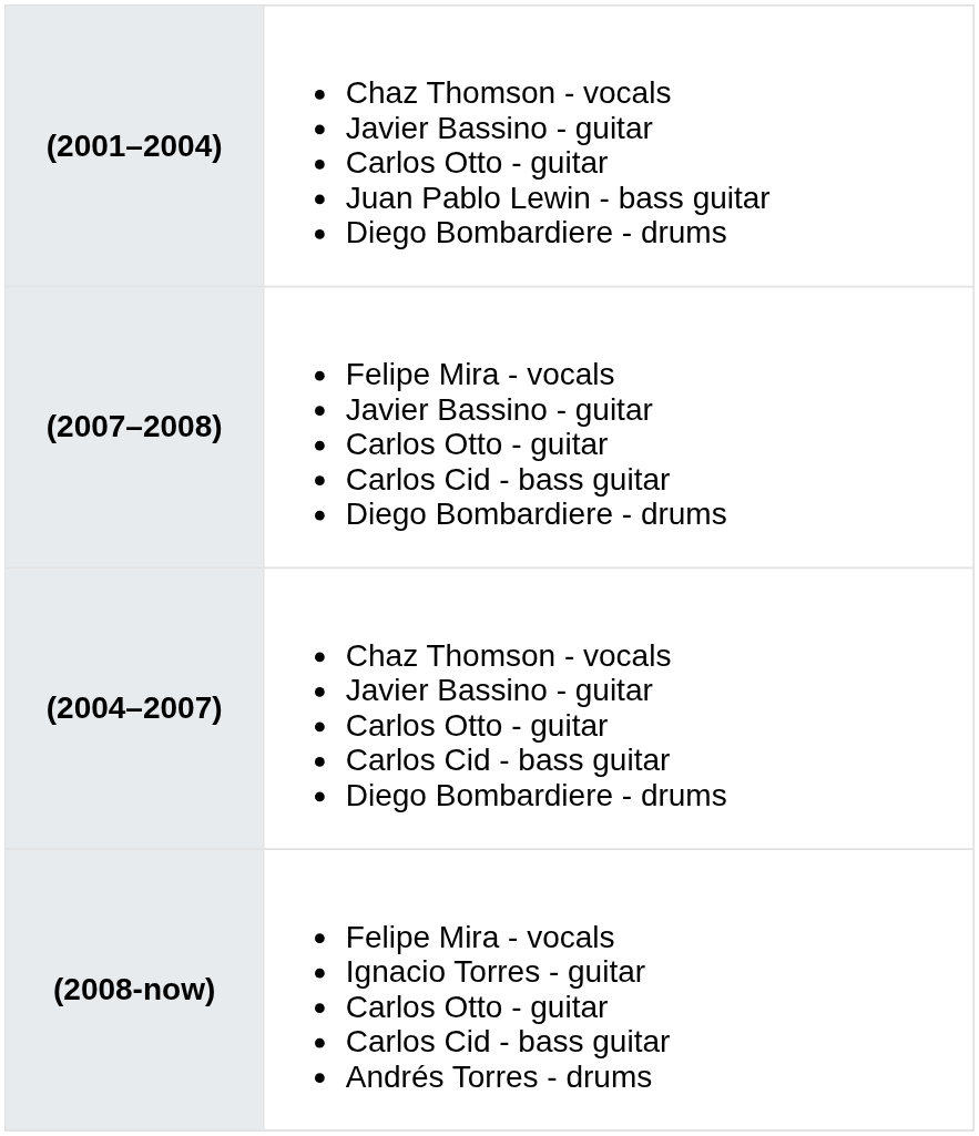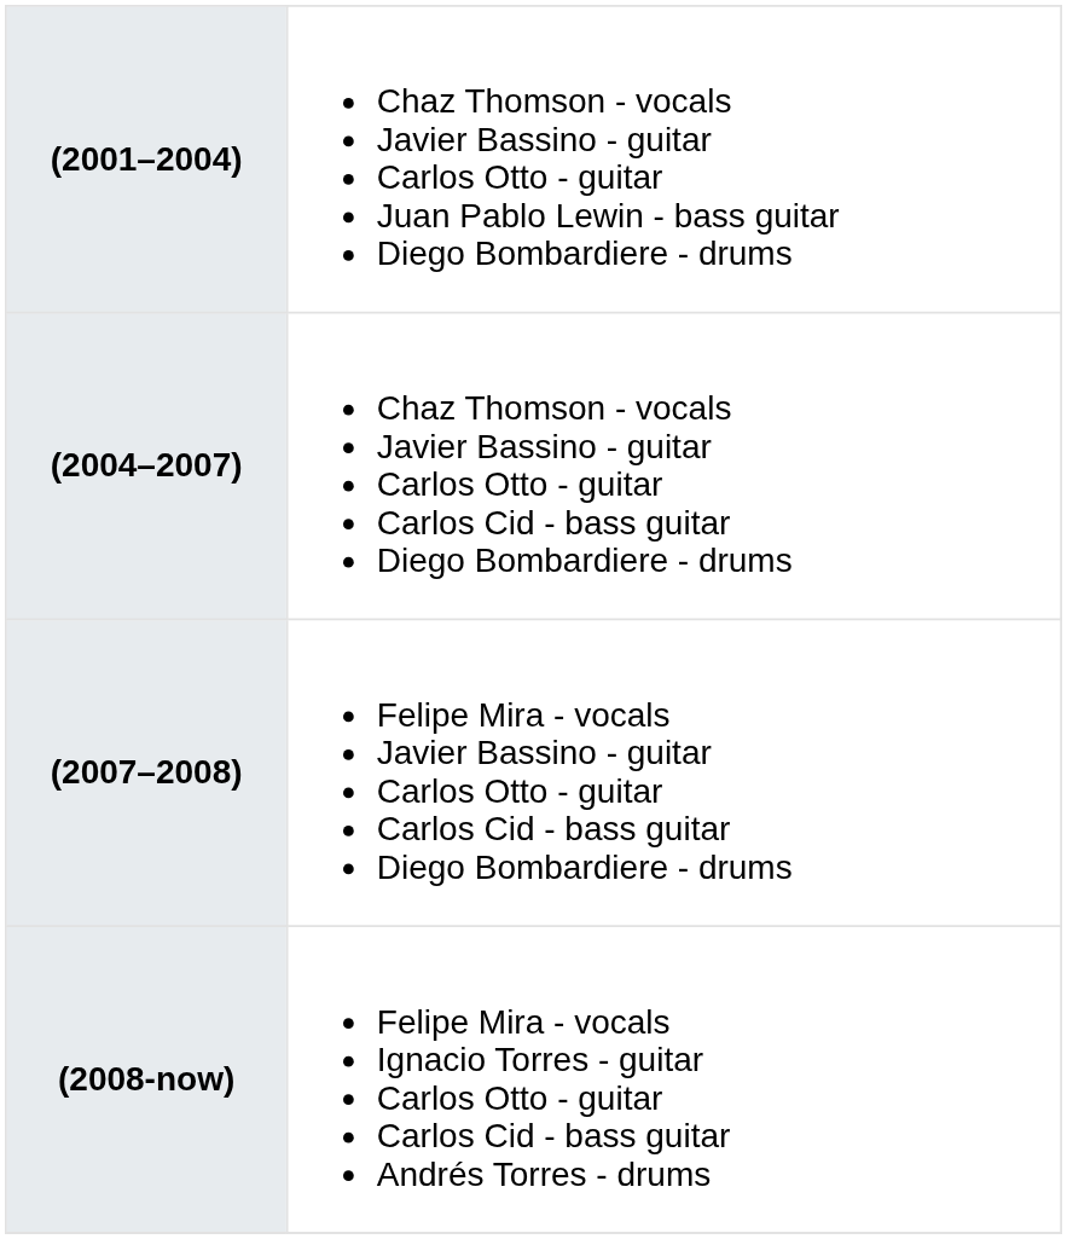rows swapped: (2004–2007) <-> (2007–2008)
